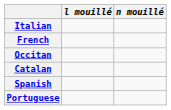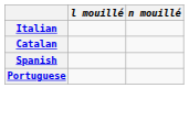- row: French
- row: Occitan
